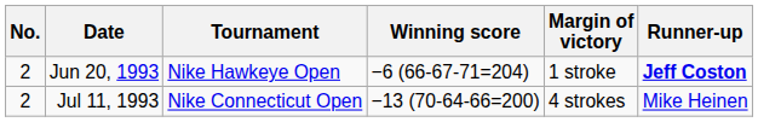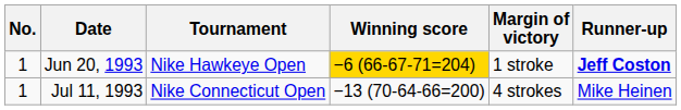Jun 20, 1993 | No.: 2 -> 1
Jun 20, 1993 | Winning score: no background -> gold background
Jul 11, 1993 | No.: 2 -> 1
